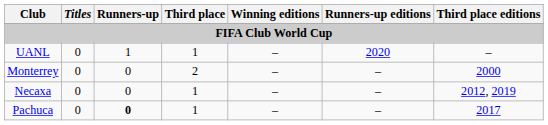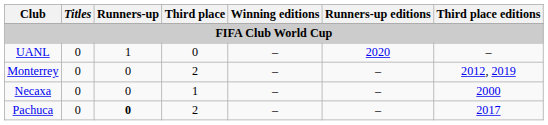UANL | Third place: 1 -> 0
Monterrey | Third place editions: 2000 -> 2012, 2019
Necaxa | Third place editions: 2012, 2019 -> 2000
Pachuca | Third place: 1 -> 2
